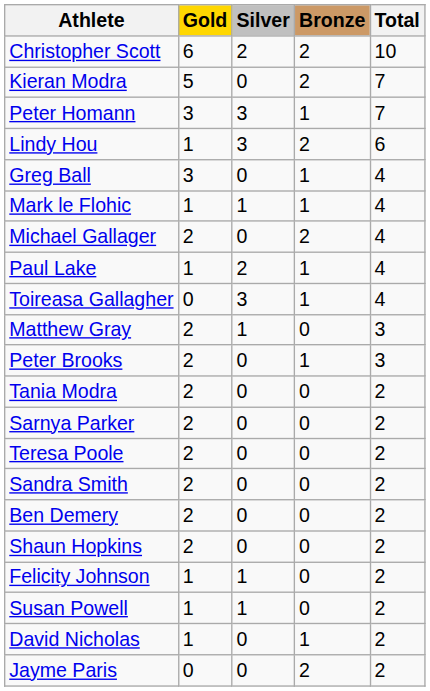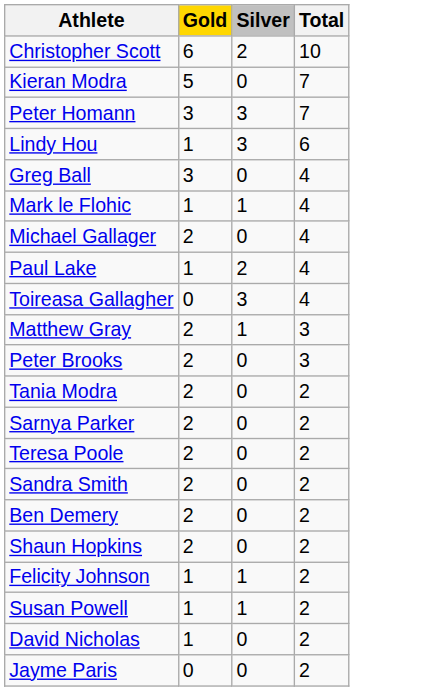- column: Bronze | 2 | 2 | 1 | 2 | 1 | 1 | 2 | 1 | 1 | 0 | 1 | 0 | 0 | 0 | 0 | 0 | 0 | 0 | 0 | 1 | 2
